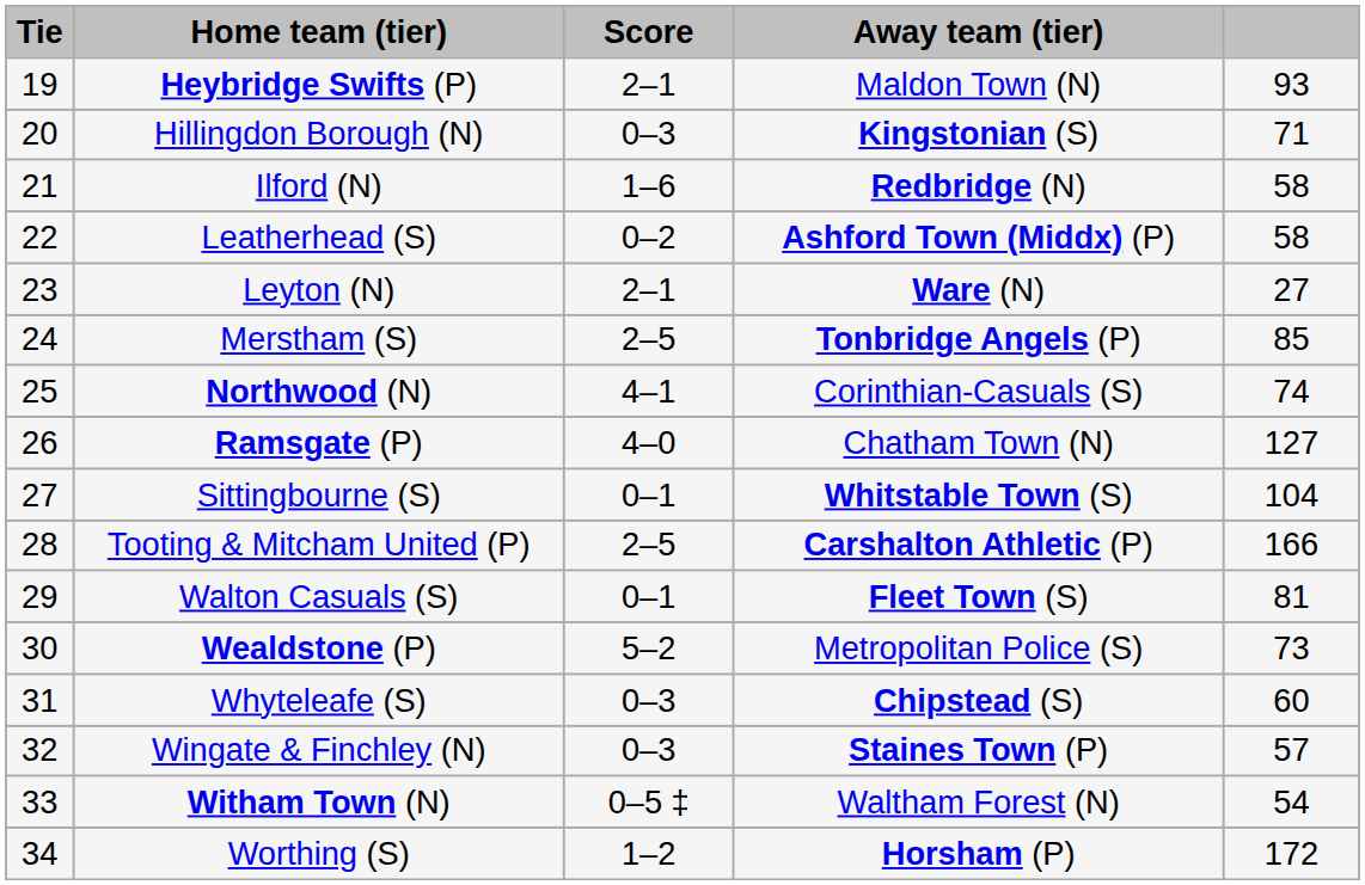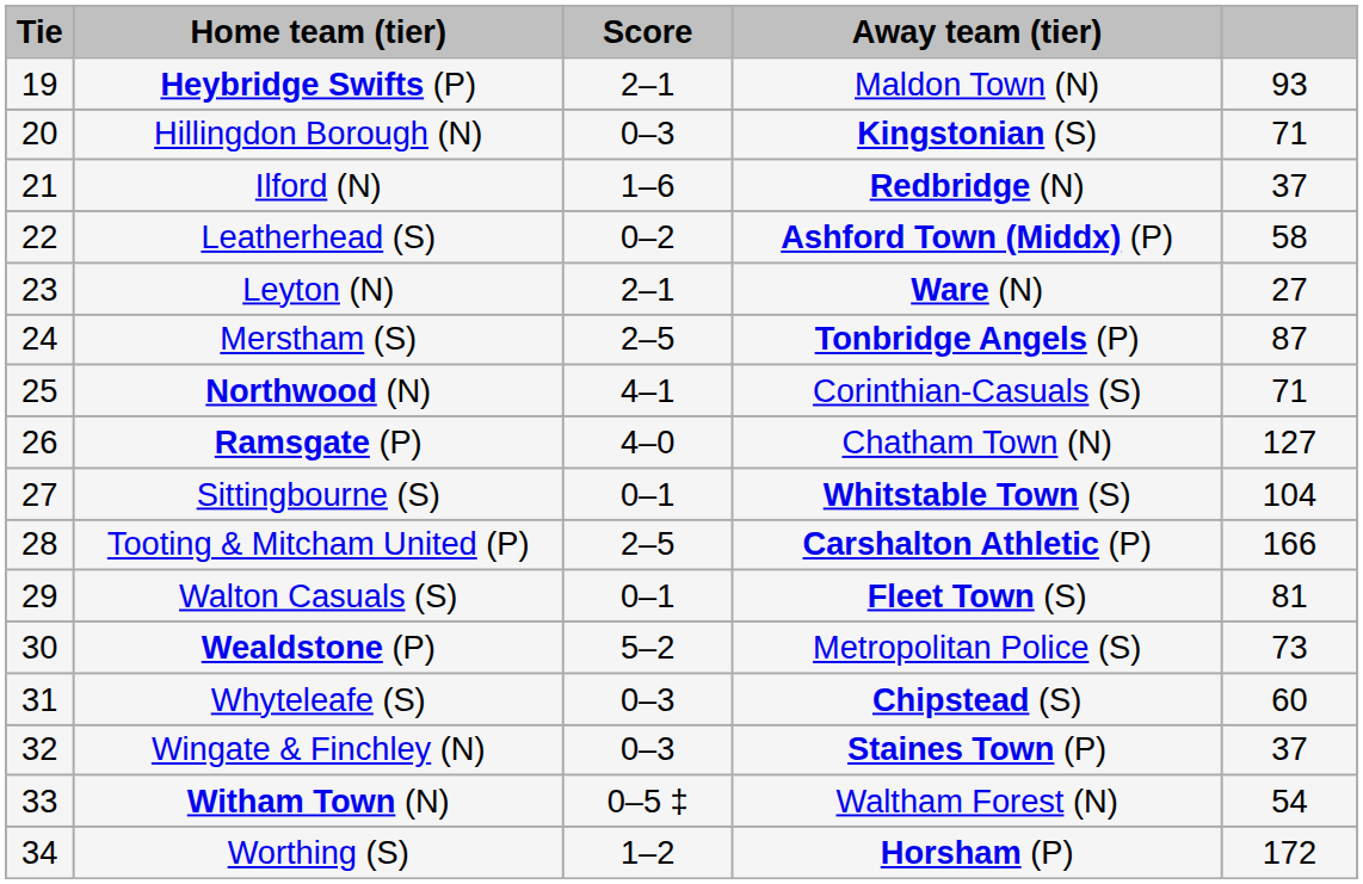Ilford (N) | column 5: 58 -> 37
Merstham (S) | column 5: 85 -> 87
Northwood (N) | column 5: 74 -> 71
Wingate & Finchley (N) | column 5: 57 -> 37
